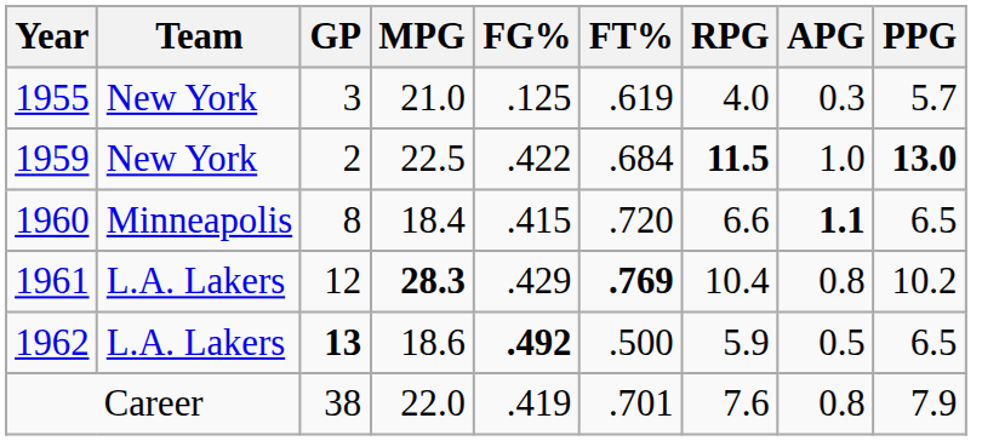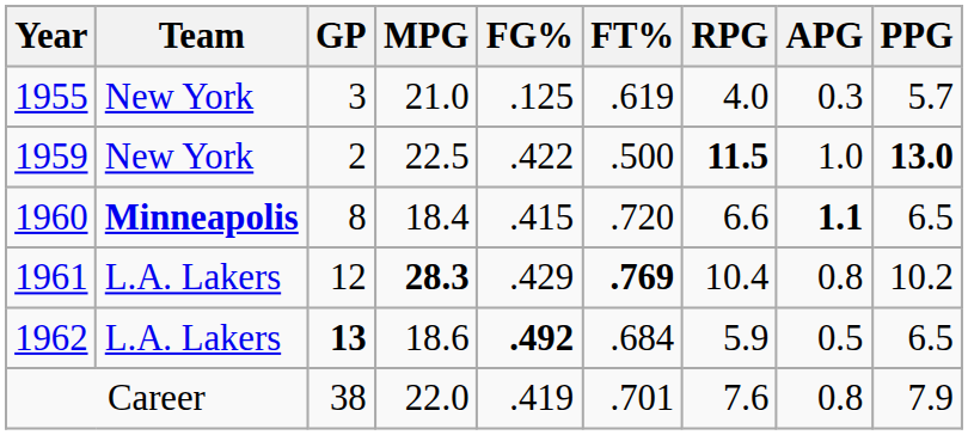1959 | FT%: .684 -> .500
1960 | Team: normal -> bold
1962 | FT%: .500 -> .684
